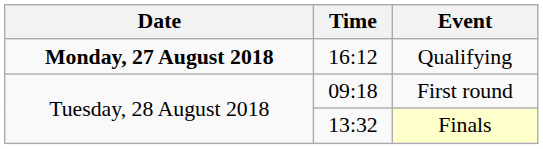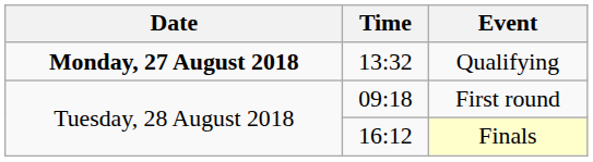Qualifying | Time: 16:12 -> 13:32
Finals | Time: 13:32 -> 16:12
